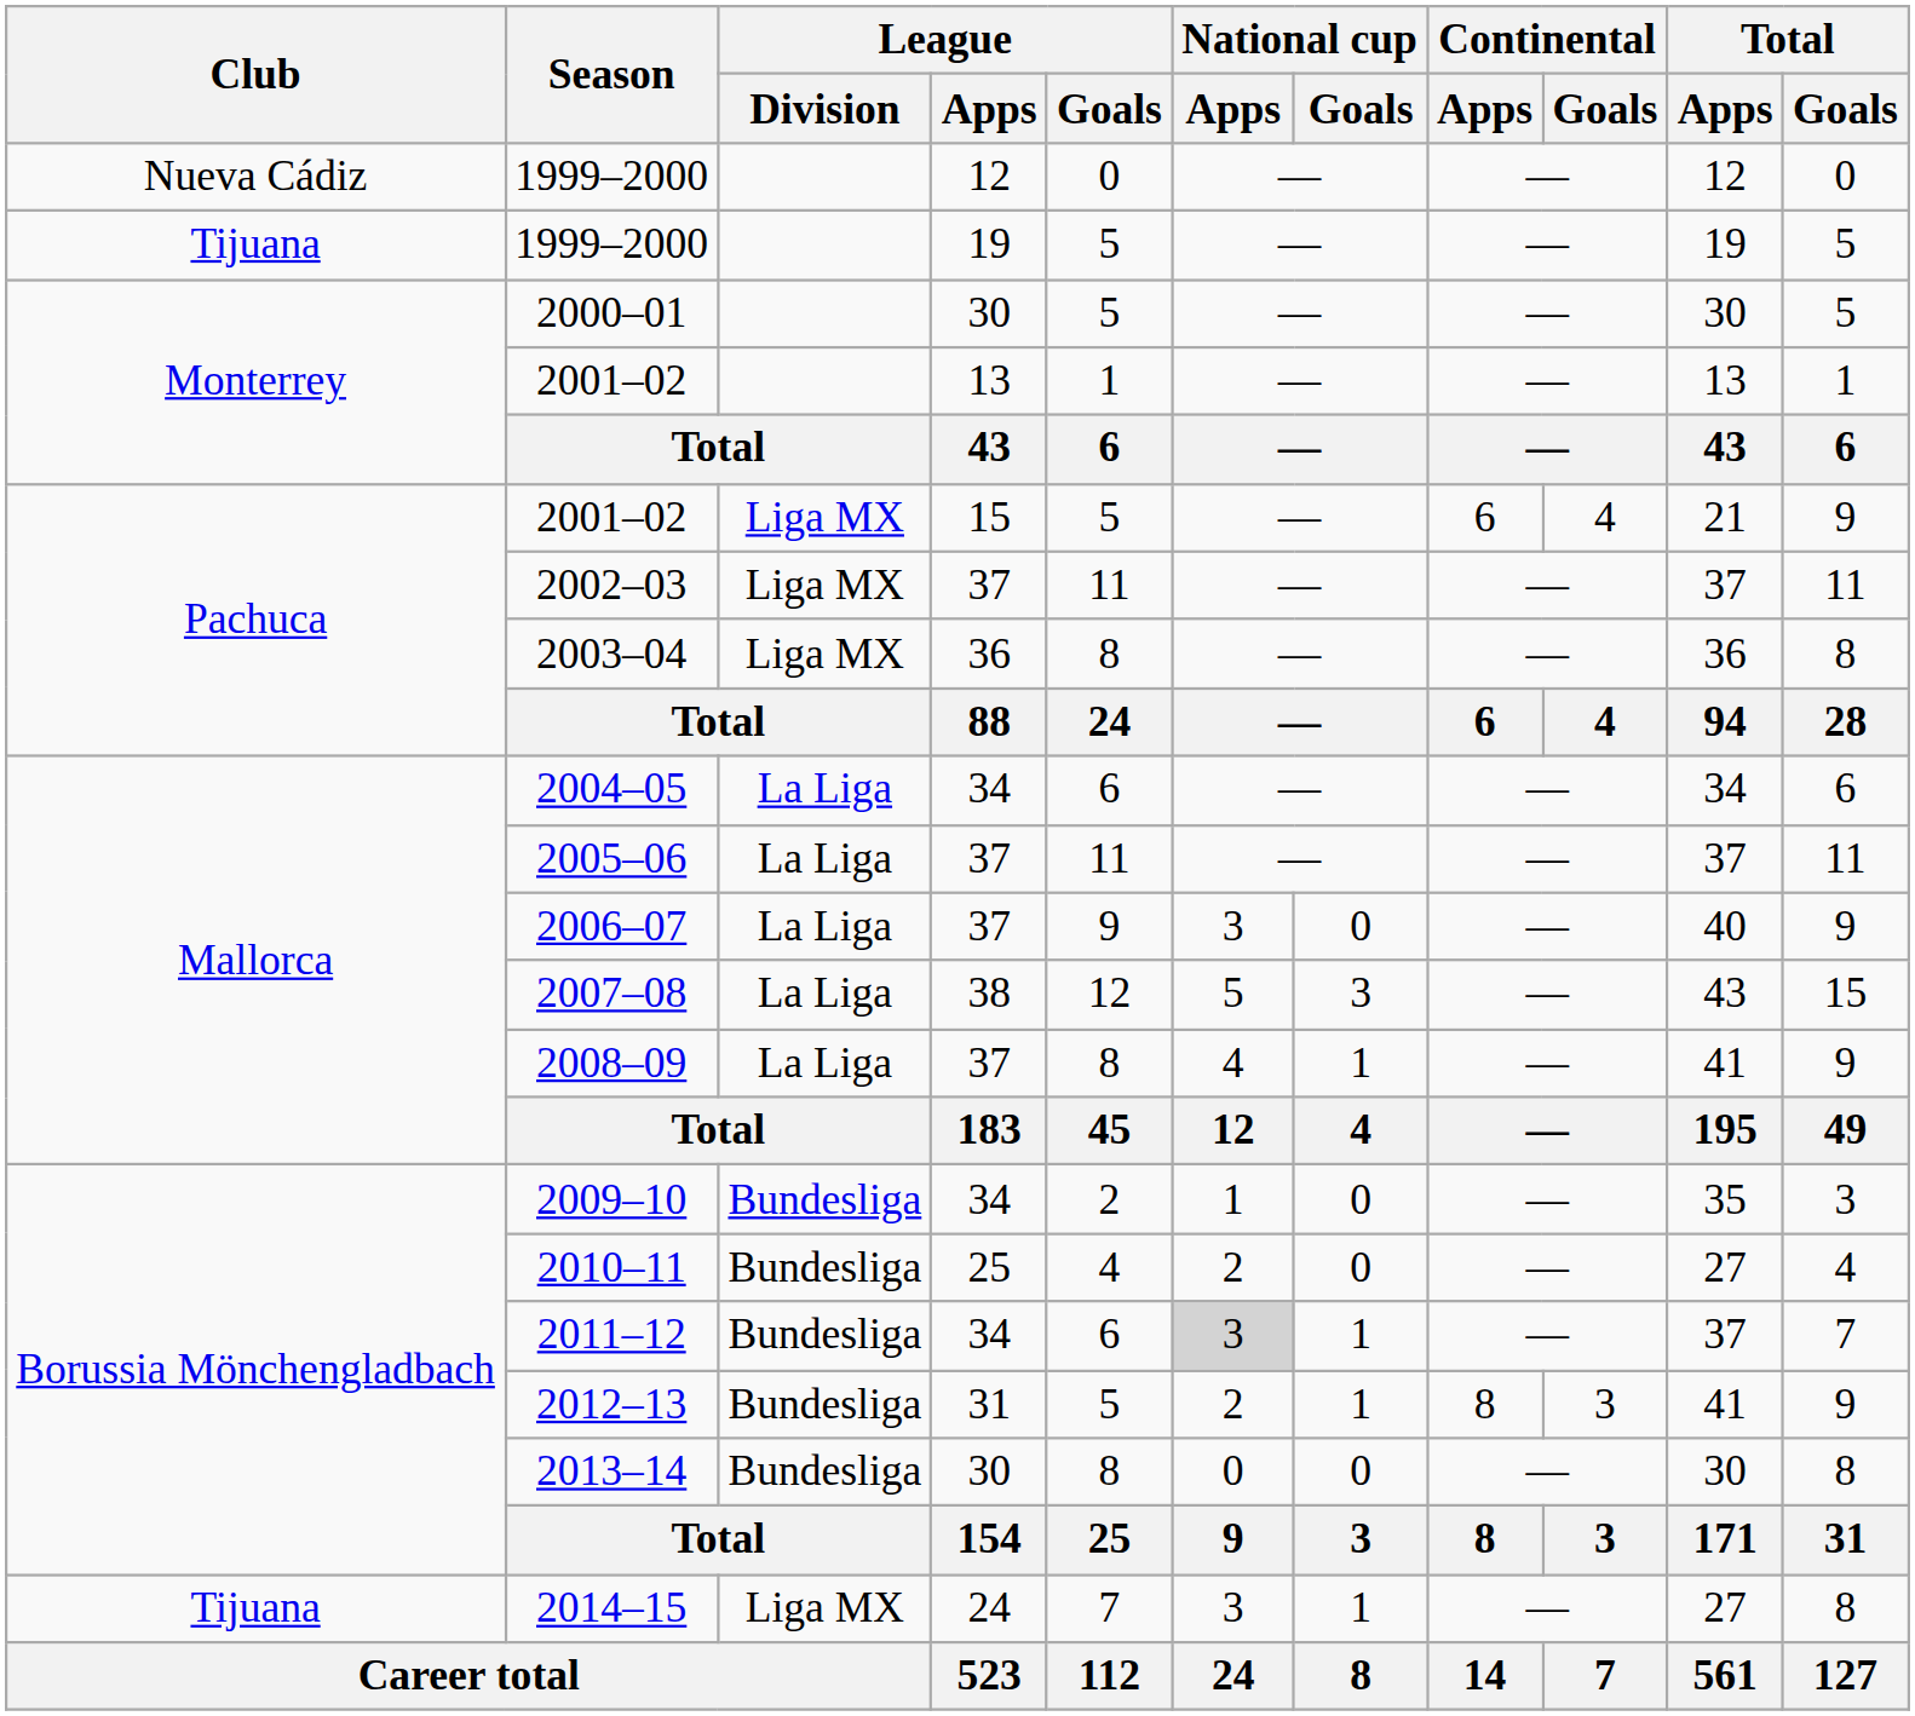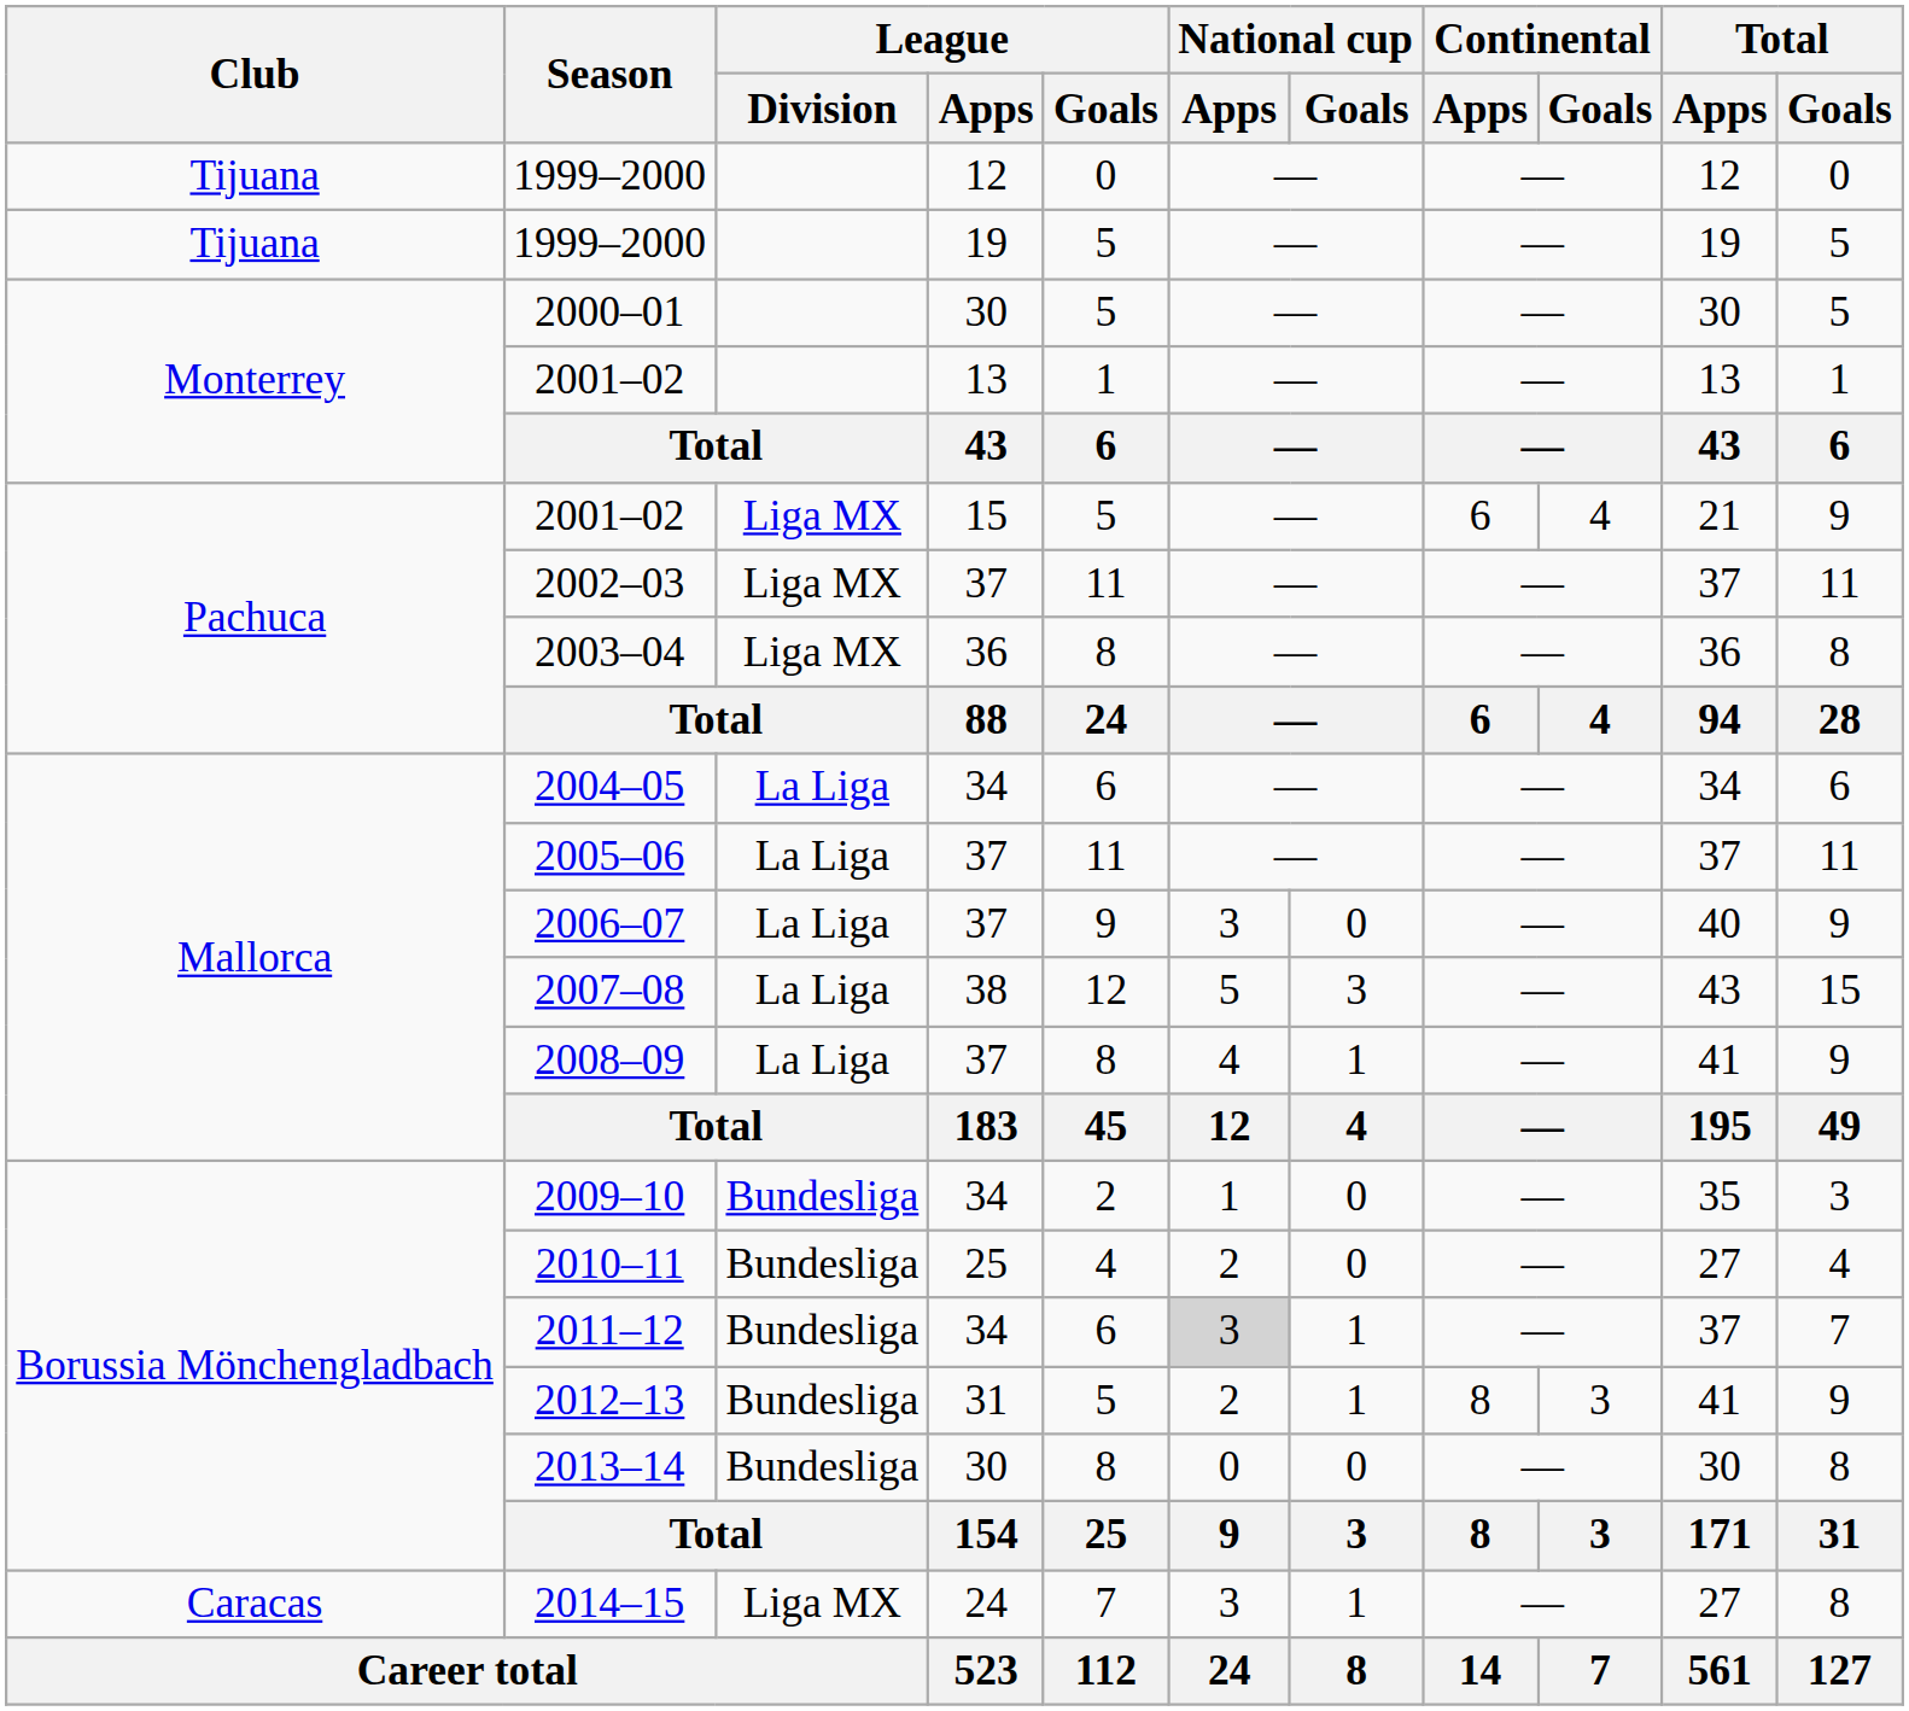1999–2000 / 12 | Club: Nueva Cádiz -> Tijuana
2014–15 | Club: Tijuana -> Caracas
